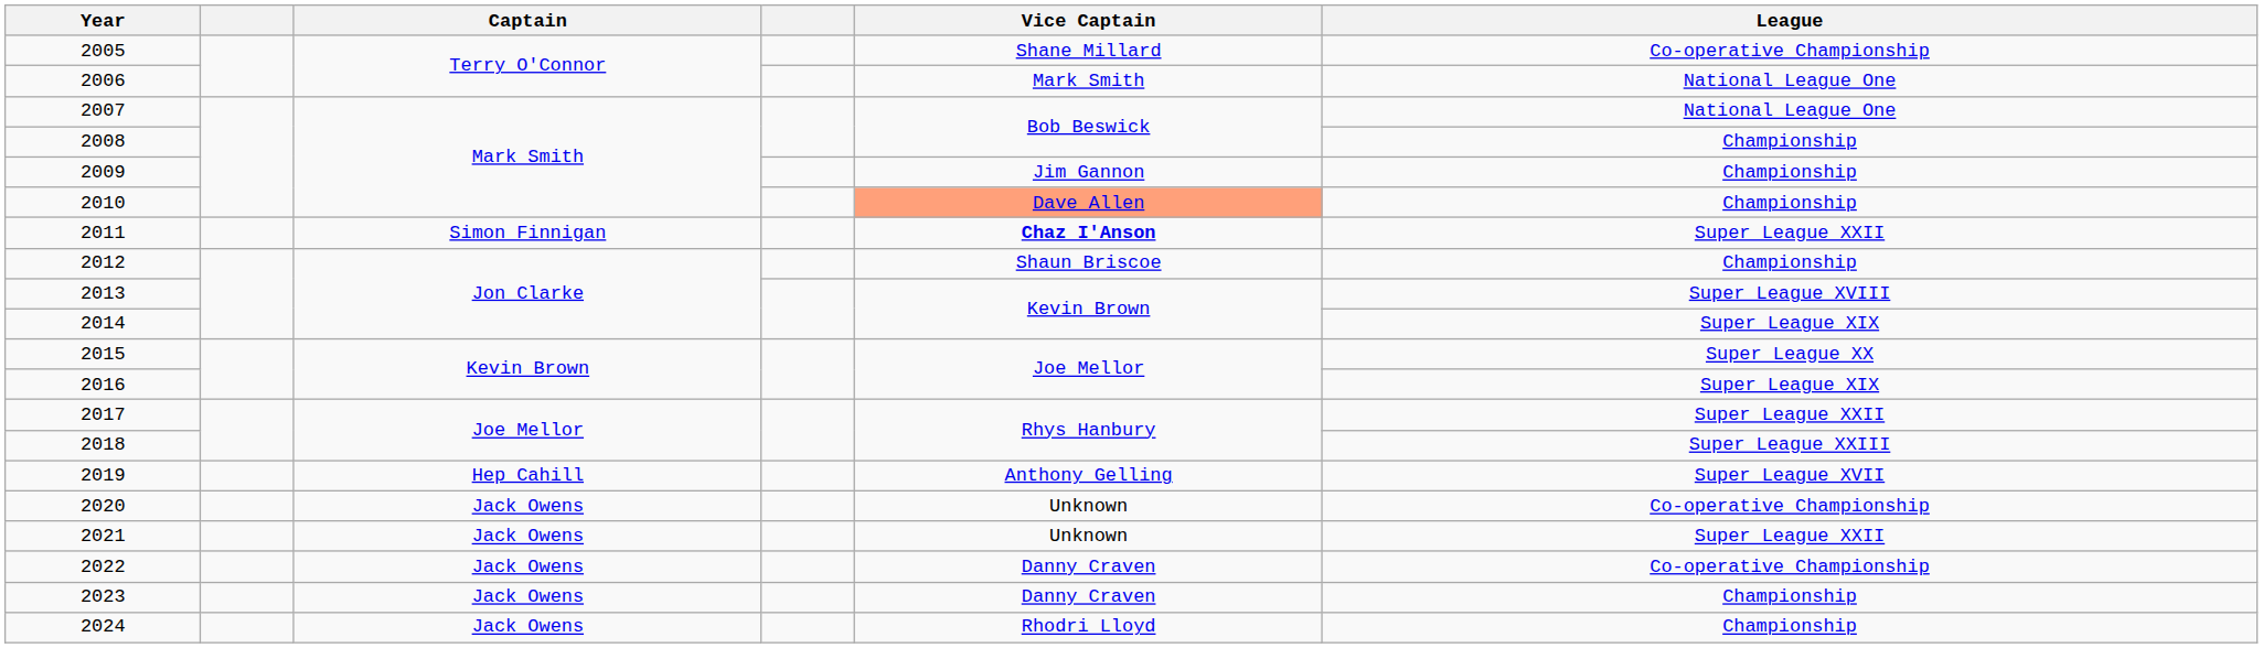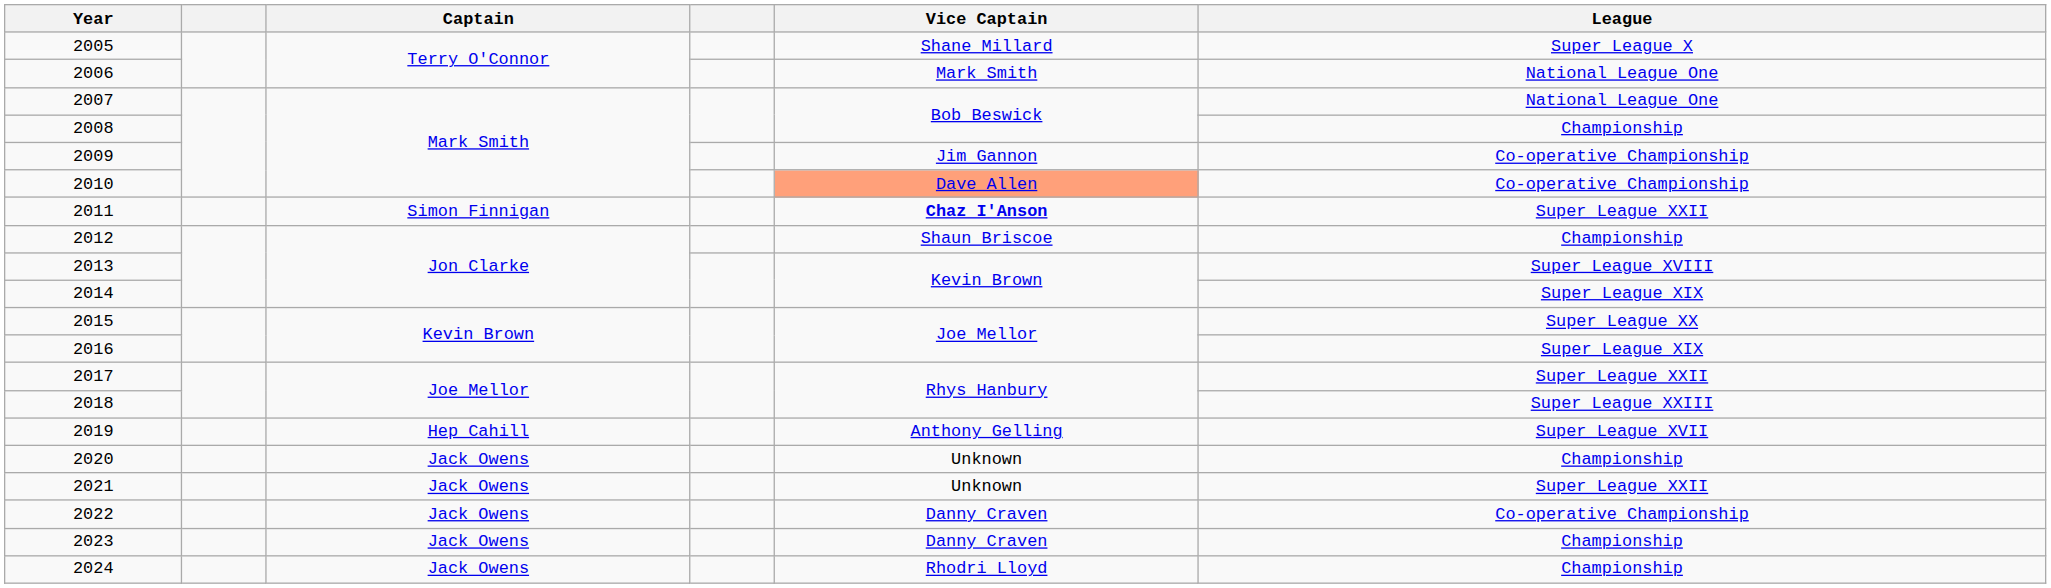2005 | League: Co-operative Championship -> Super League X
2009 | League: Championship -> Co-operative Championship
2010 | League: Championship -> Co-operative Championship
2020 | League: Co-operative Championship -> Championship
